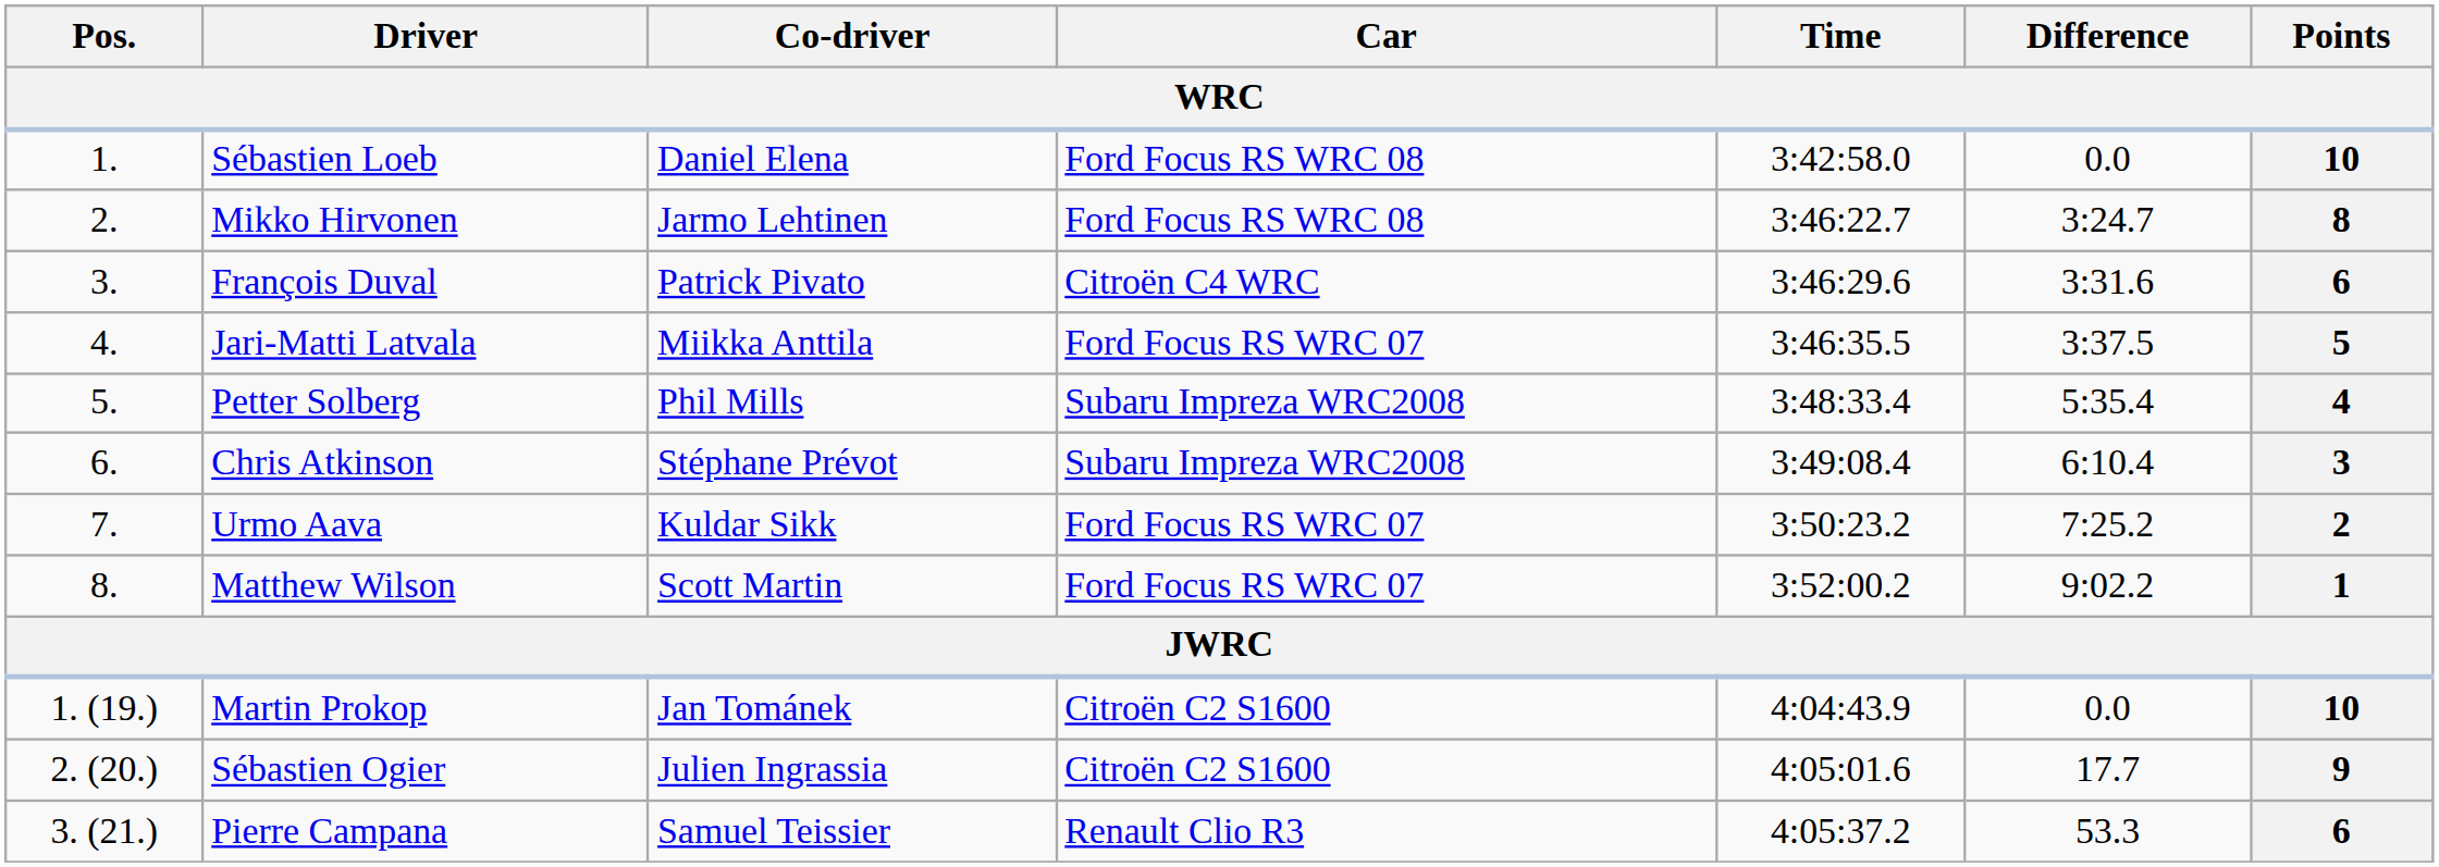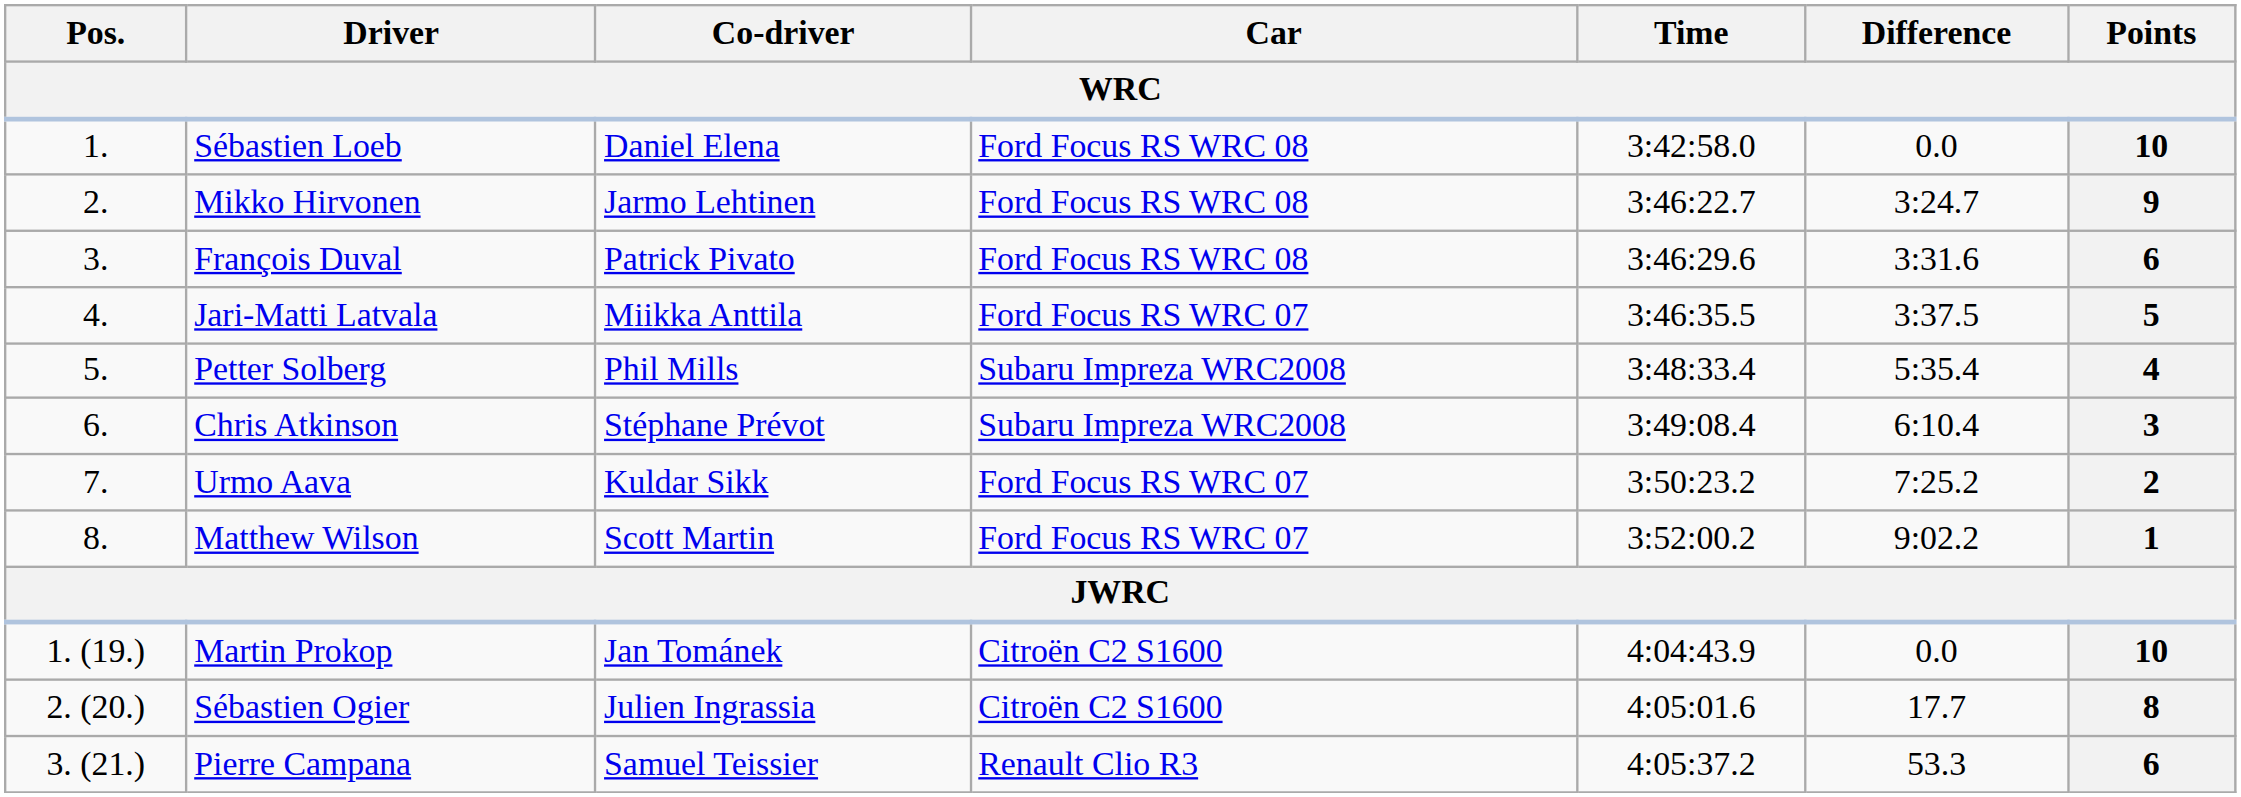Mikko Hirvonen | Points: 8 -> 9
François Duval | Car: Citroën C4 WRC -> Ford Focus RS WRC 08
Sébastien Ogier | Points: 9 -> 8
